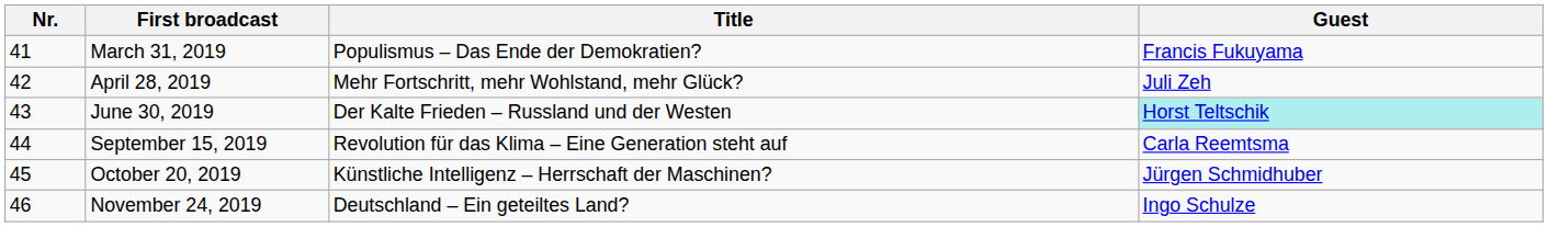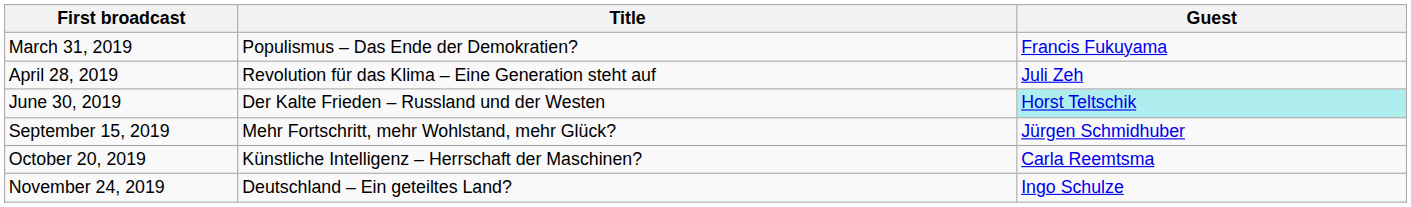- column: Nr. | 41 | 42 | 43 | 44 | 45 | 46
April 28, 2019 | Title: Mehr Fortschritt, mehr Wohlstand, mehr Glück? -> Revolution für das Klima – Eine Generation steht auf
September 15, 2019 | Title: Revolution für das Klima – Eine Generation steht auf -> Mehr Fortschritt, mehr Wohlstand, mehr Glück?
September 15, 2019 | Guest: Carla Reemtsma -> Jürgen Schmidhuber
October 20, 2019 | Guest: Jürgen Schmidhuber -> Carla Reemtsma
